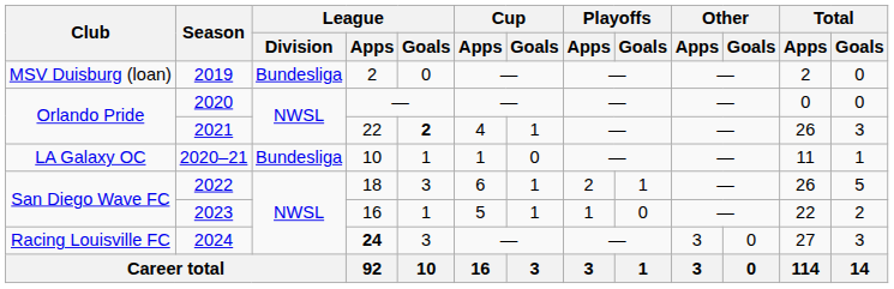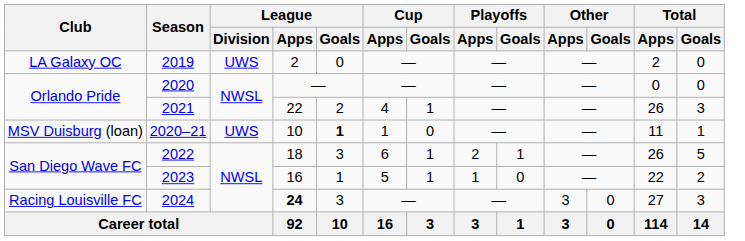2019 | Club: MSV Duisburg (loan) -> LA Galaxy OC
2019 | League / Division: Bundesliga -> UWS
2021 | League / Goals: bold -> normal
2020–21 | Club: LA Galaxy OC -> MSV Duisburg (loan)
2020–21 | League / Division: Bundesliga -> UWS
2020–21 | League / Goals: normal -> bold
